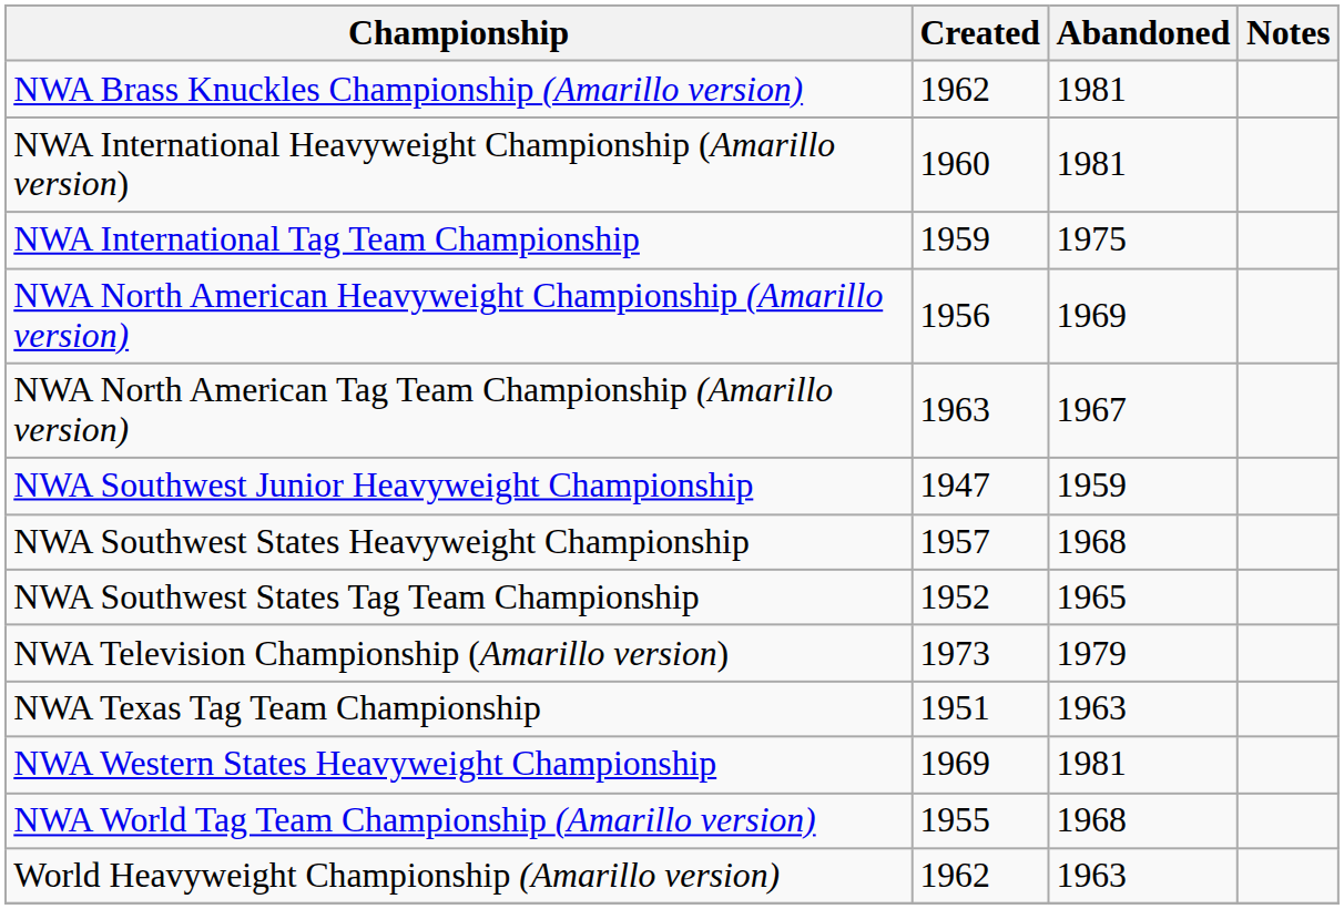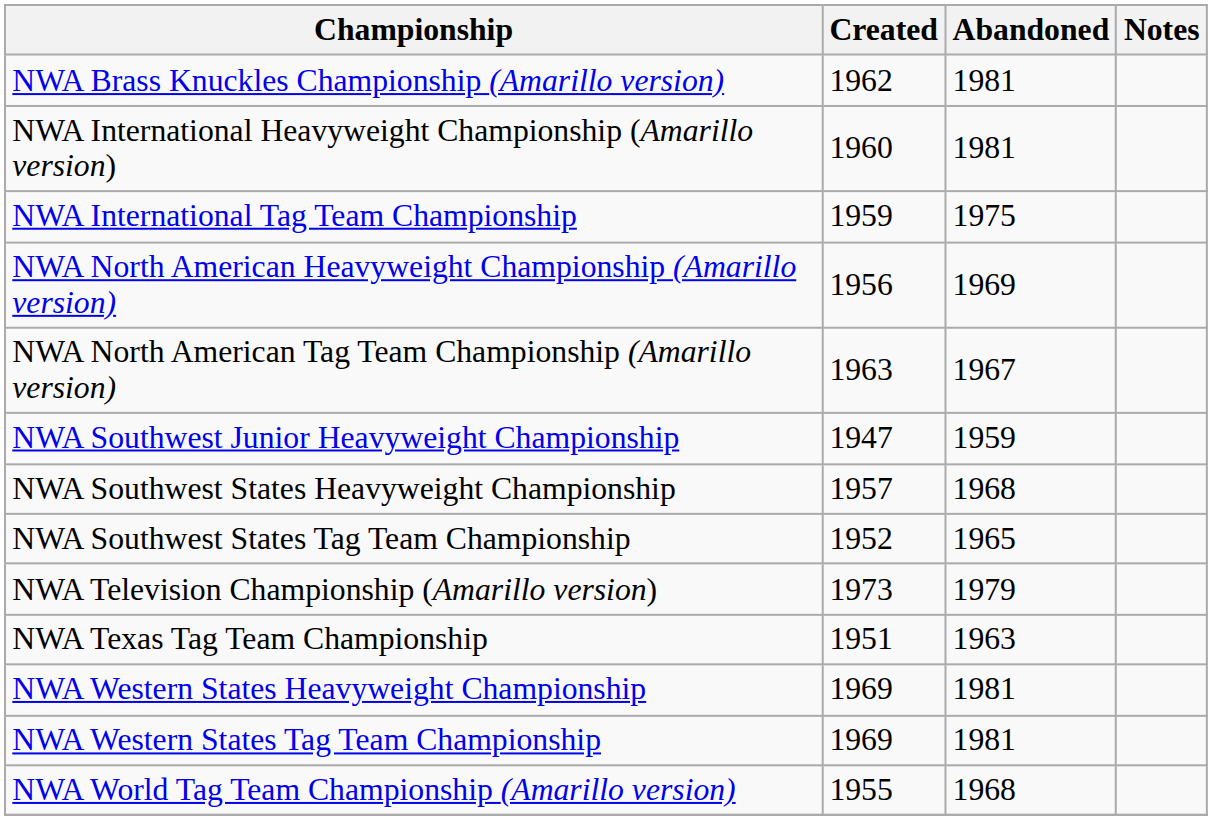+ row: NWA Western States Tag Team Championship | 1969 | 1981
- row: World Heavyweight Championship (Amarillo version) | 1962 | 1963
